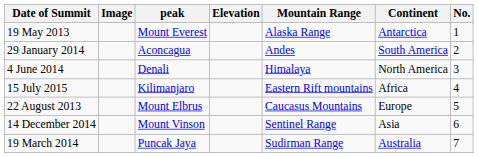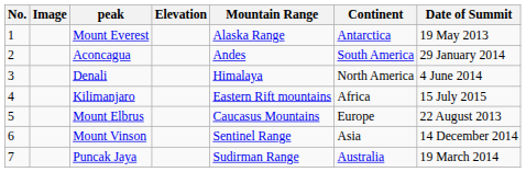columns swapped: No. <-> Date of Summit
